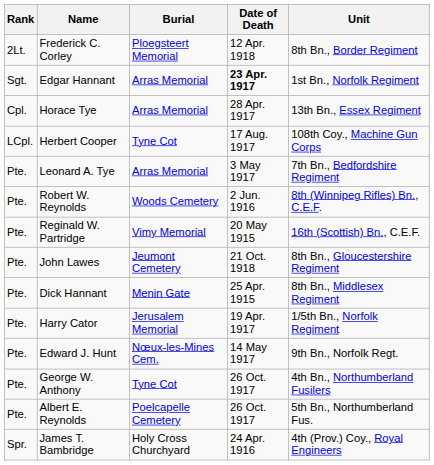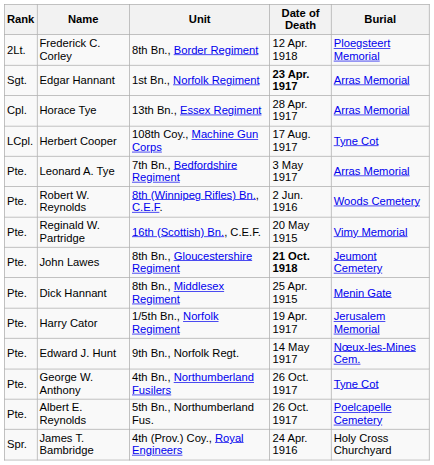columns swapped: Unit <-> Burial
John Lawes | Date of Death: normal -> bold
